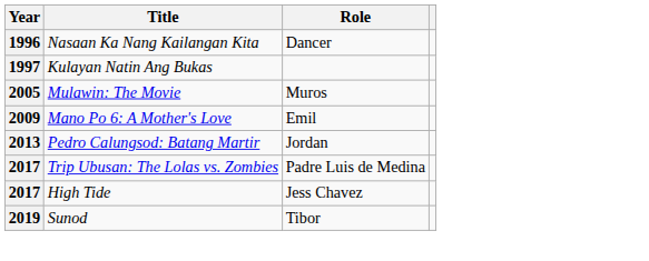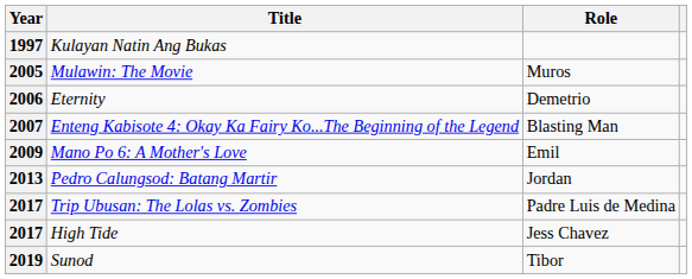- row: 1996 | Nasaan Ka Nang Kailangan Kita | Dancer
+ row: 2006 | Eternity | Demetrio
+ row: 2007 | Enteng Kabisote 4: Okay Ka Fairy Ko...The Beginning of the Legend | Blasting Man
